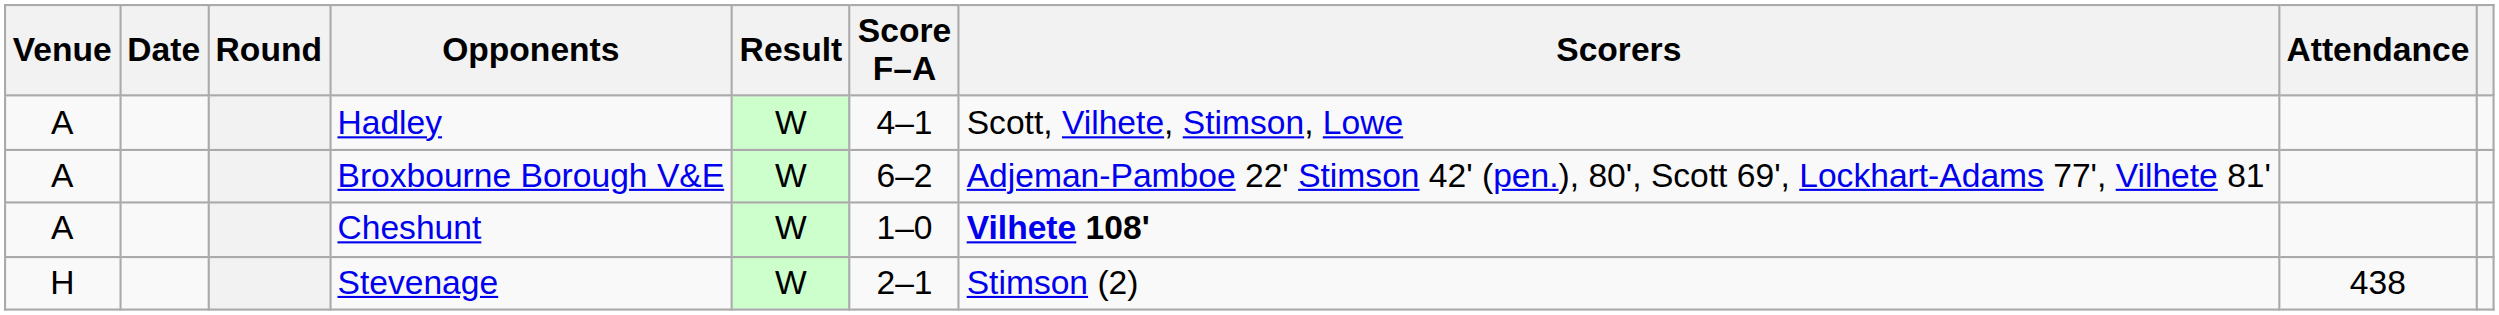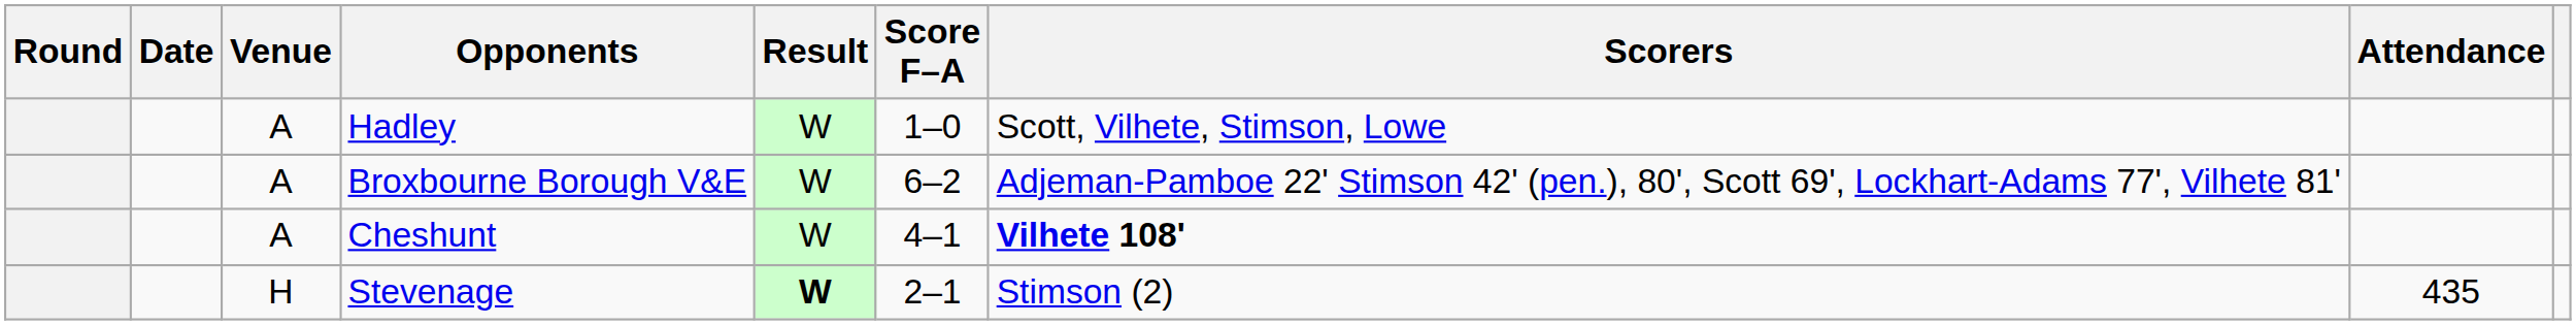columns swapped: Round <-> Venue
Hadley | Score F–A: 4–1 -> 1–0
Cheshunt | Score F–A: 1–0 -> 4–1
Stevenage | Result: normal -> bold
Stevenage | Attendance: 438 -> 435
